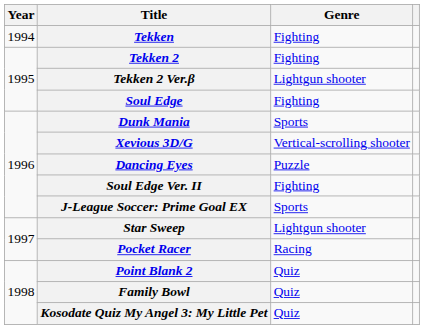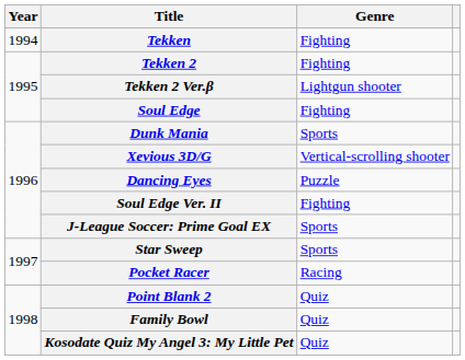Star Sweep | Genre: Lightgun shooter -> Sports
